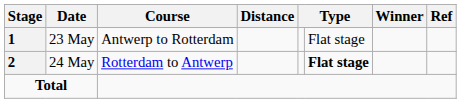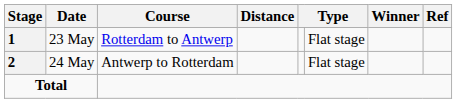23 May | Course: Antwerp to Rotterdam -> Rotterdam to Antwerp
24 May | Course: Rotterdam to Antwerp -> Antwerp to Rotterdam
24 May | column 6: bold -> normal
